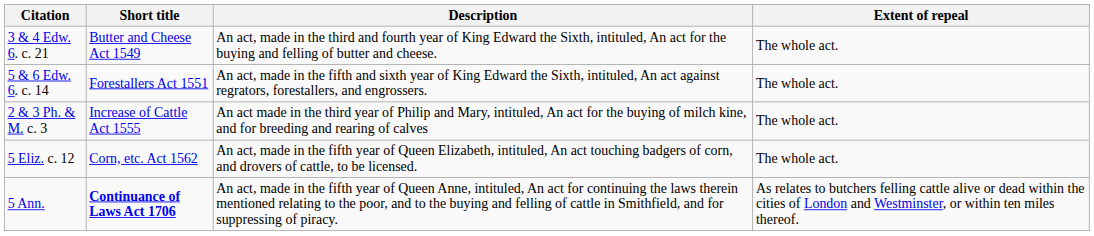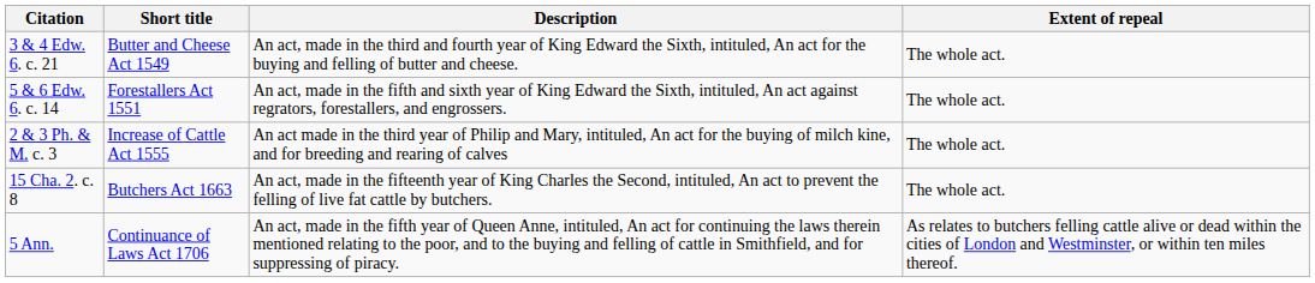- row: 5 Eliz. c. 12 | Corn, etc. Act 1562 | An act, made in the fifth year of Queen Elizabeth, intituled, An act touching badgers of corn, and drovers of cattle, to be licensed. | The whole act.
+ row: 15 Cha. 2. c. 8 | Butchers Act 1663 | An act, made in the fifteenth year of King Charles the Second, intituled, An act to prevent the felling of live fat cattle by butchers. | The whole act.
5 Ann. | Short title: bold -> normal
